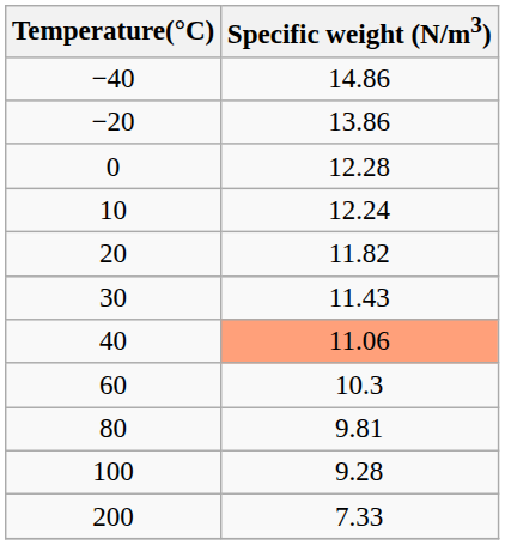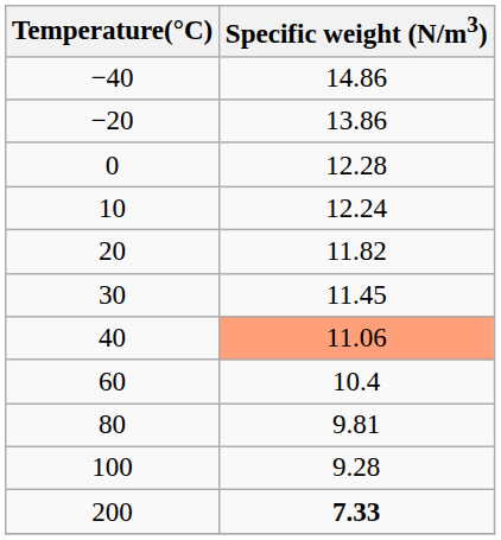30 | Specific weight (N/m3): 11.43 -> 11.45
60 | Specific weight (N/m3): 10.3 -> 10.4
200 | Specific weight (N/m3): normal -> bold
